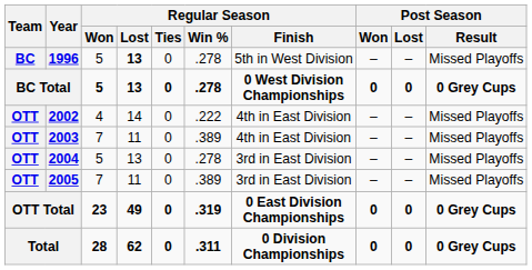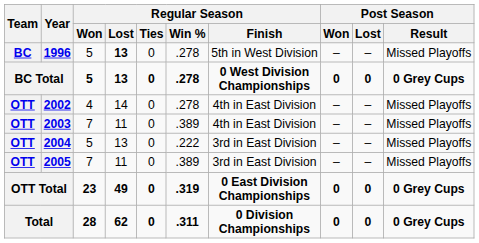2002 | Regular Season / Win %: .222 -> .278
2004 | Regular Season / Win %: .278 -> .222
